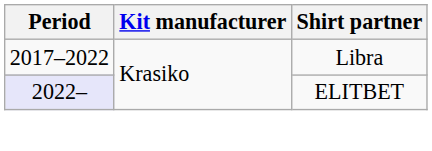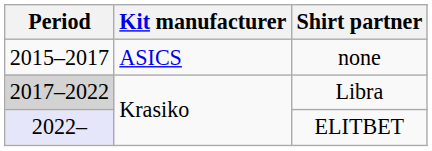+ row: 2015–2017 | ASICS | none
Libra | Period: no background -> lightgrey background
